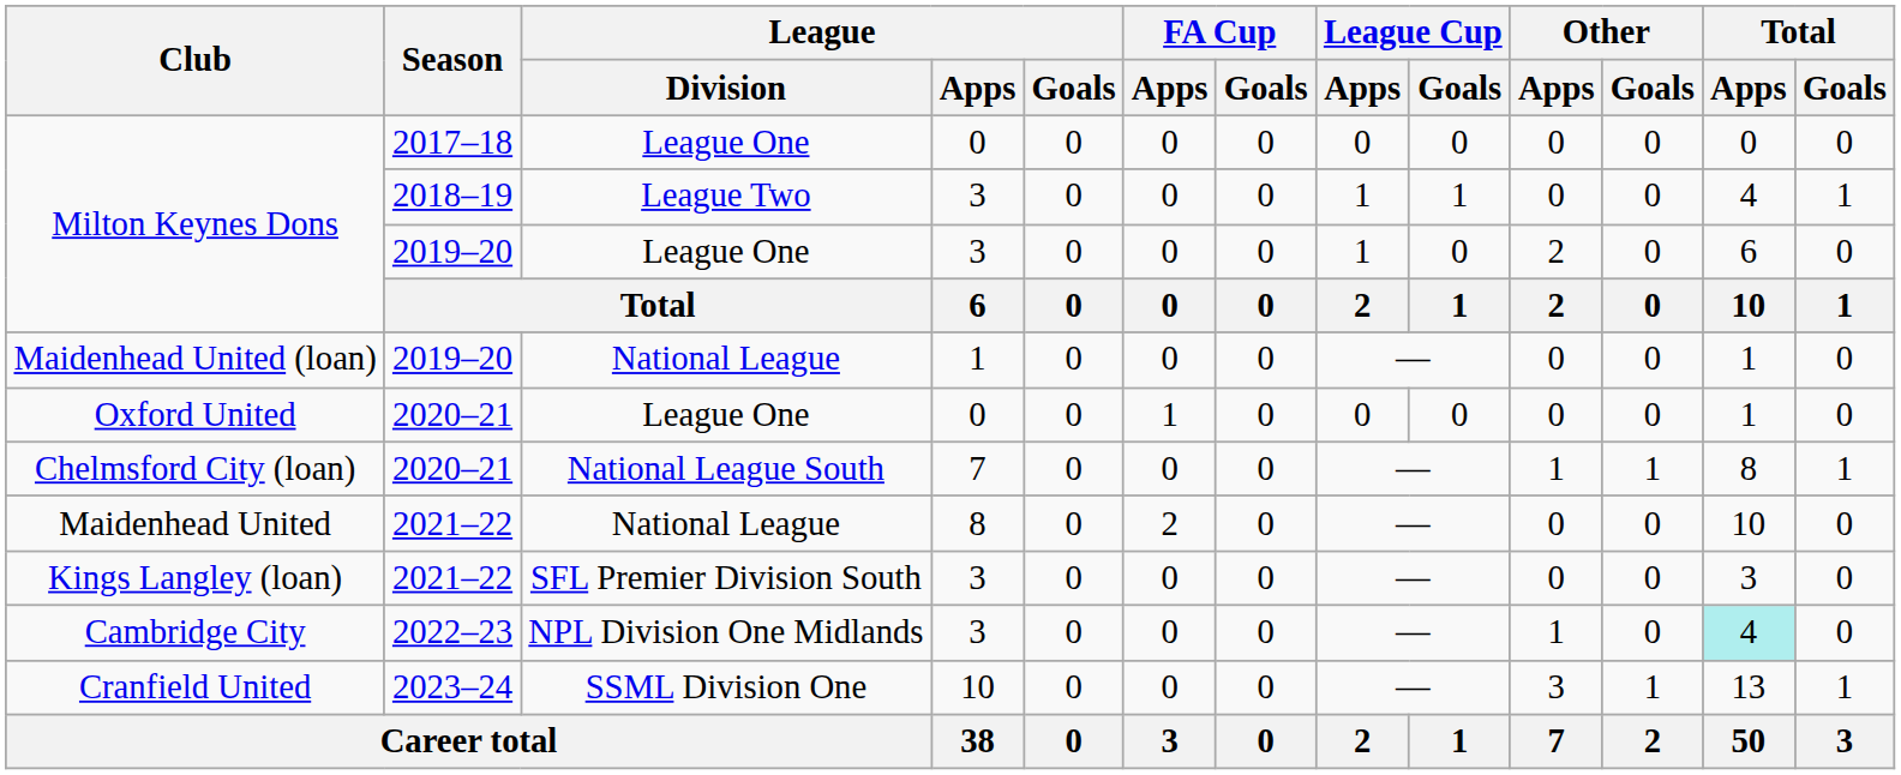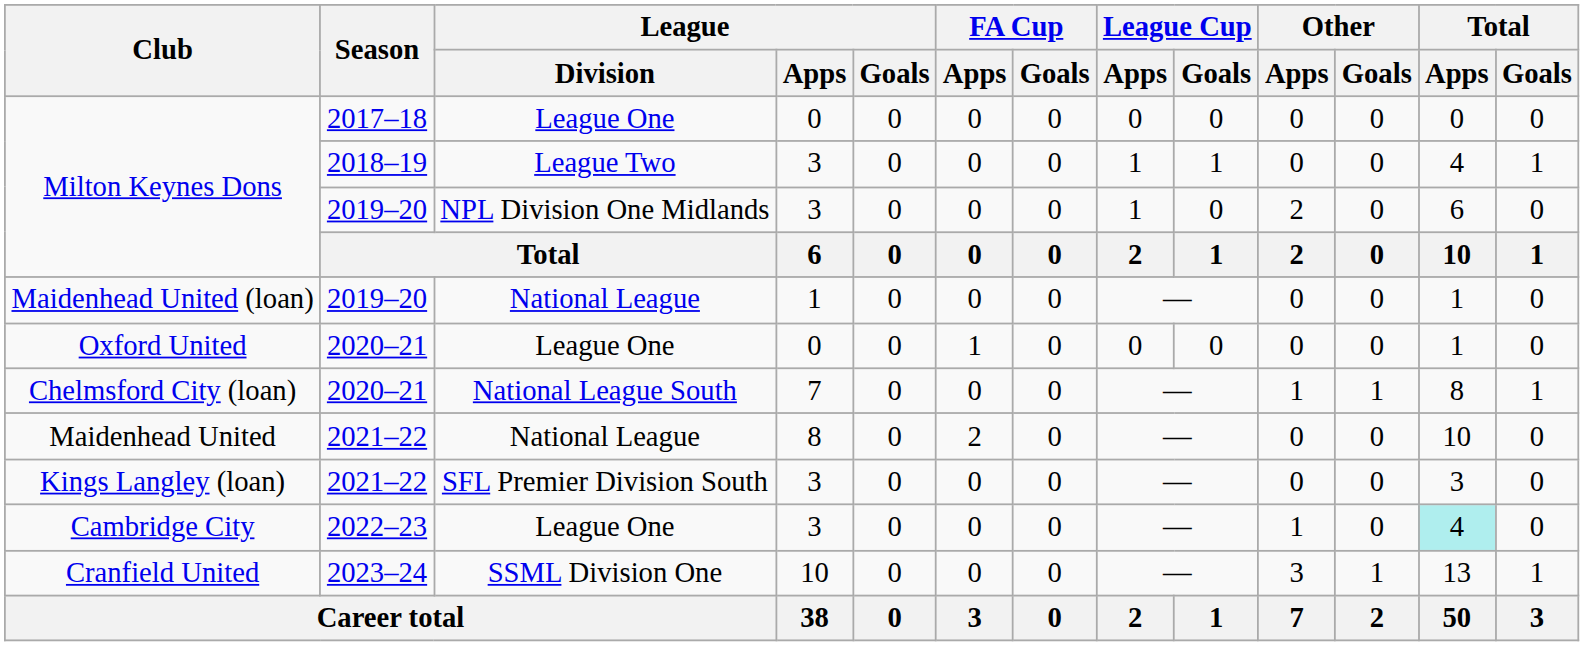Milton Keynes Dons / 2019–20 | League / Division: League One -> NPL Division One Midlands
Cambridge City | League / Division: NPL Division One Midlands -> League One
